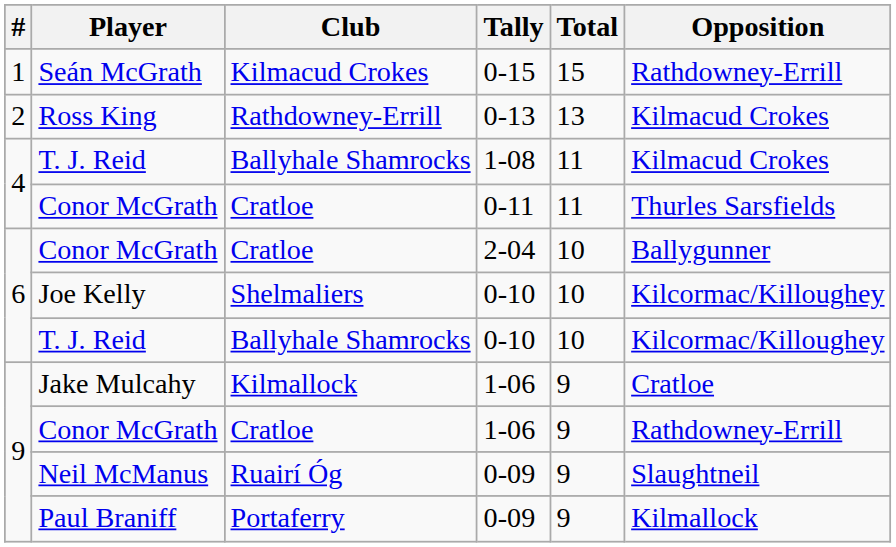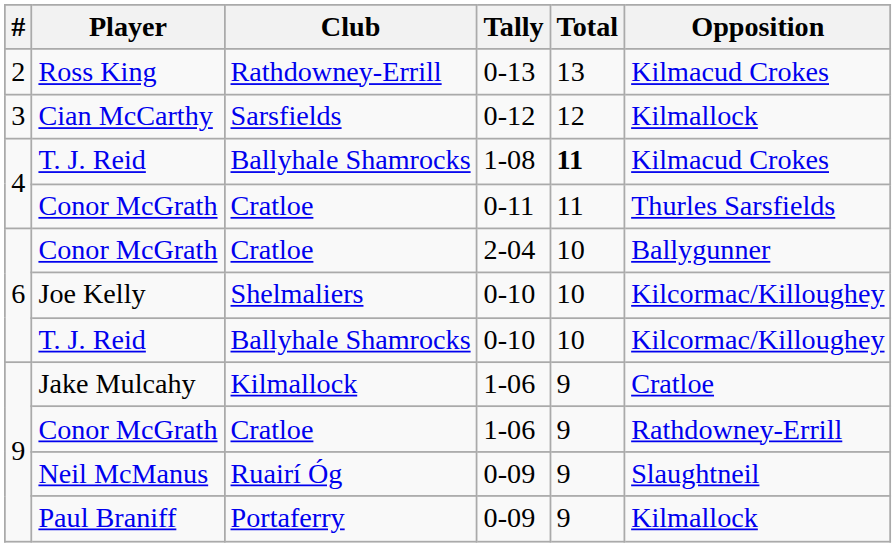- row: 1 | Seán McGrath | Kilmacud Crokes | 0-15 | 15 | Rathdowney-Errill
+ row: 3 | Cian McCarthy | Sarsfields | 0-12 | 12 | Kilmallock
T. J. Reid / 1-08 | Total: normal -> bold
